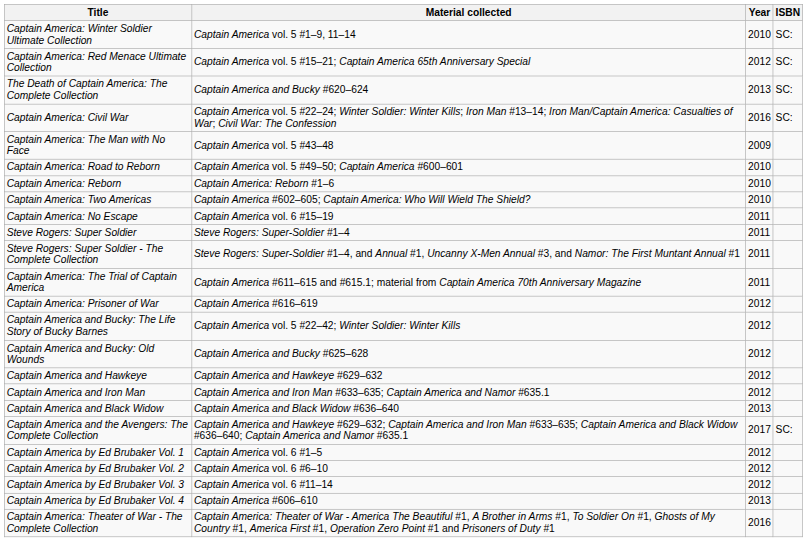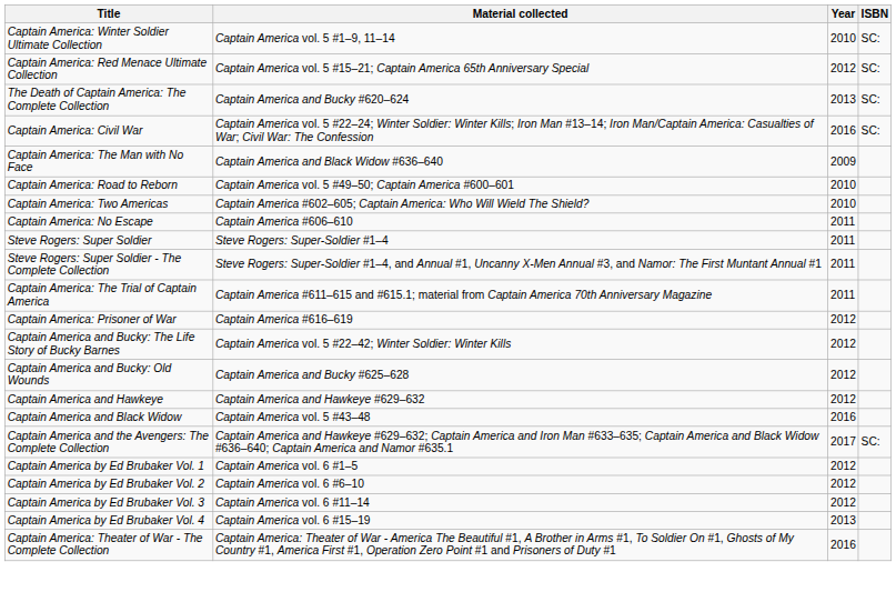Captain America: The Man with No Face | Material collected: Captain America vol. 5 #43–48 -> Captain America and Black Widow #636–640
- row: Captain America: Reborn | Captain America: Reborn #1–6 | 2010
Captain America: No Escape | Material collected: Captain America vol. 6 #15–19 -> Captain America #606–610
- row: Captain America and Iron Man | Captain America and Iron Man #633–635; Captain America and Namor #635.1 | 2012
Captain America and Black Widow | Material collected: Captain America and Black Widow #636–640 -> Captain America vol. 5 #43–48
Captain America and Black Widow | Year: 2013 -> 2016
Captain America by Ed Brubaker Vol. 4 | Material collected: Captain America #606–610 -> Captain America vol. 6 #15–19
